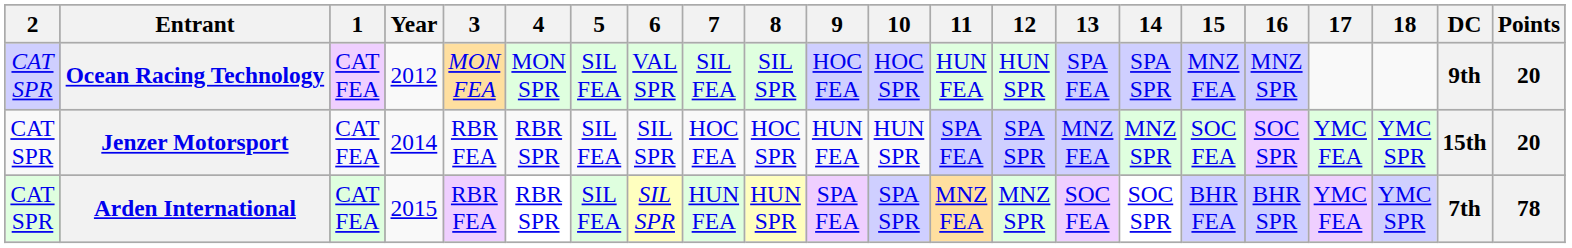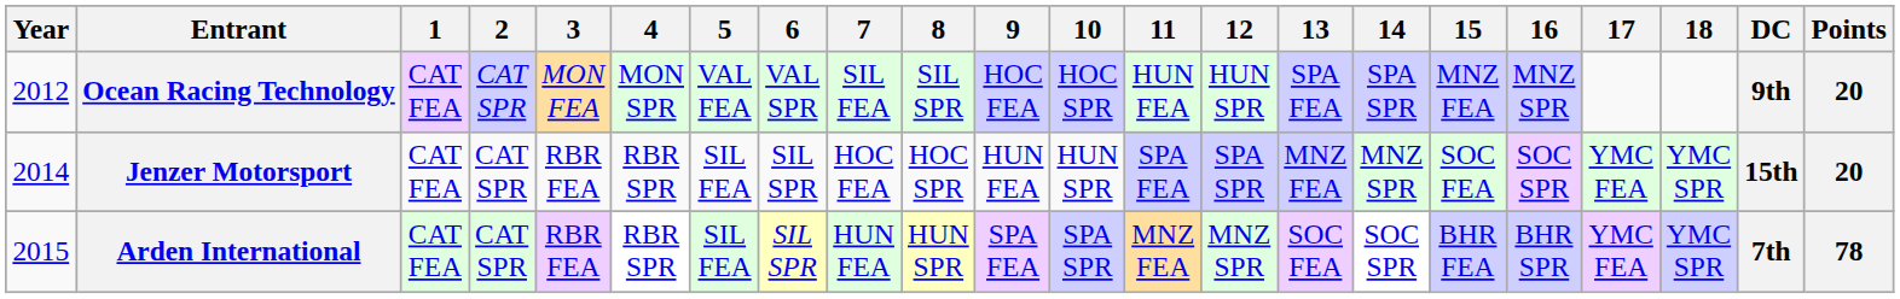columns swapped: Year <-> 2
Ocean Racing Technology | 5: SIL FEA -> VAL FEA
